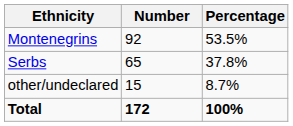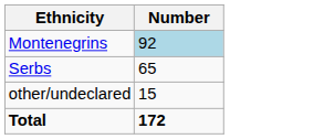- column: Percentage | 53.5% | 37.8% | 8.7% | 100%
Montenegrins | Number: no background -> lightblue background
